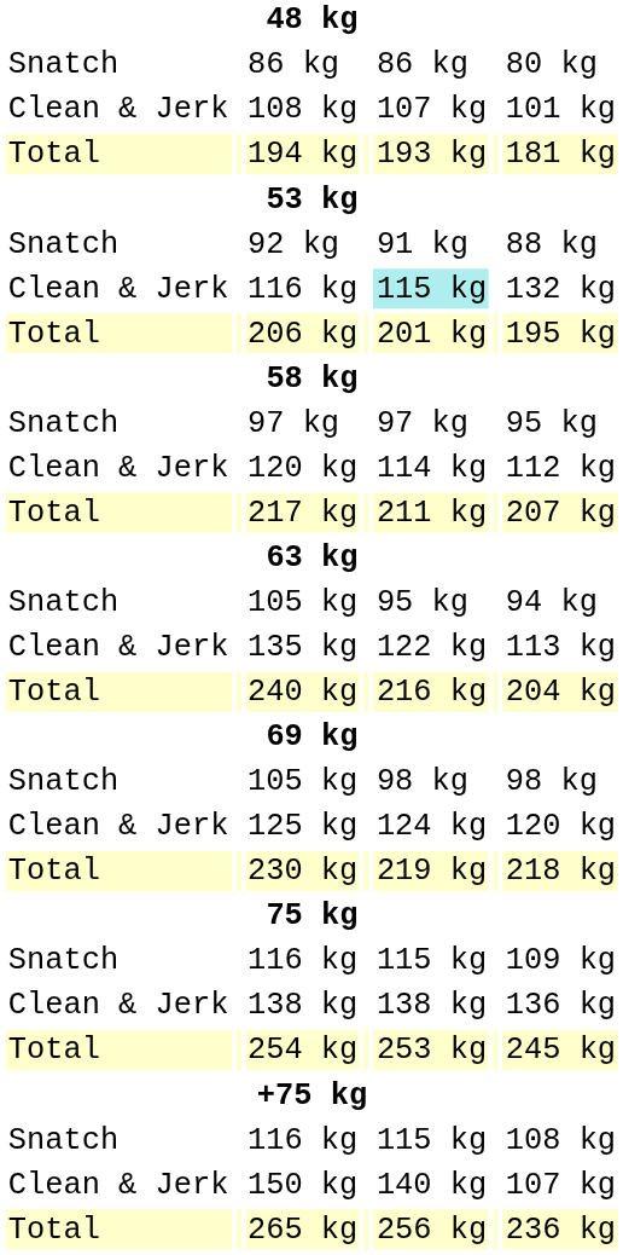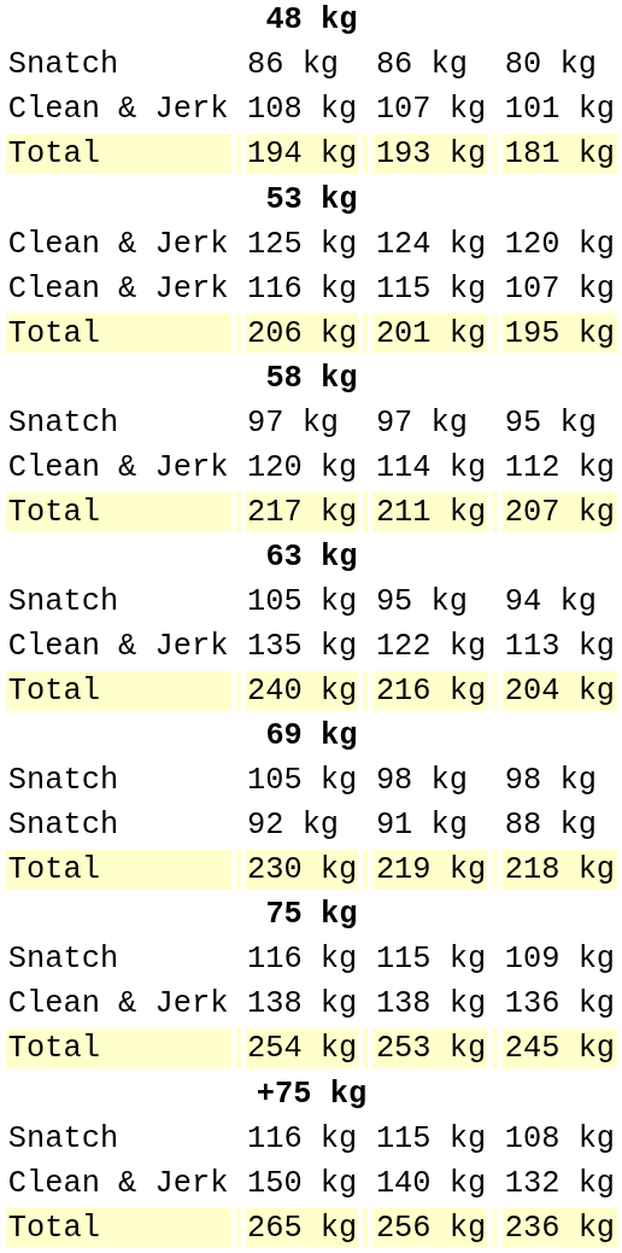rows swapped: 92 kg <-> 125 kg
Clean & Jerk / 116 kg | column 5: paleturquoise background -> no background
Clean & Jerk / 116 kg | column 7: 132 kg -> 107 kg
150 kg | column 7: 107 kg -> 132 kg
